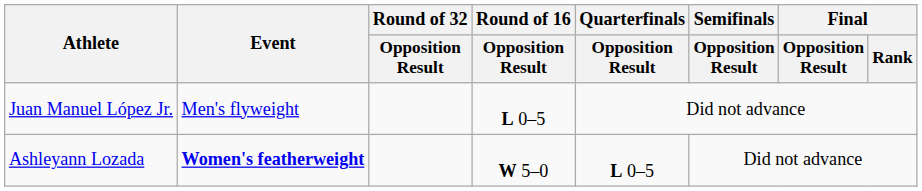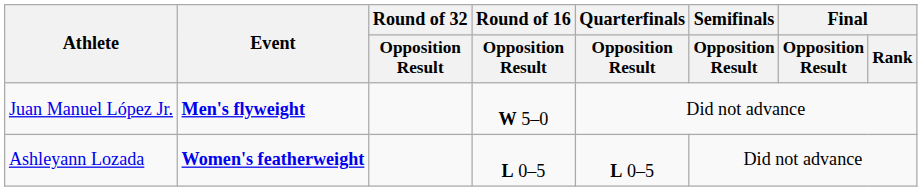Juan Manuel López Jr. | Event: normal -> bold
Juan Manuel López Jr. | Round of 16 / Opposition Result: L 0–5 -> W 5–0
Ashleyann Lozada | Round of 16 / Opposition Result: W 5–0 -> L 0–5
